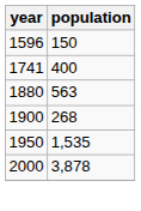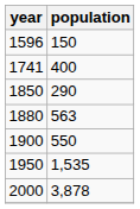+ row: 1850 | 290
1900 | population: 268 -> 550
